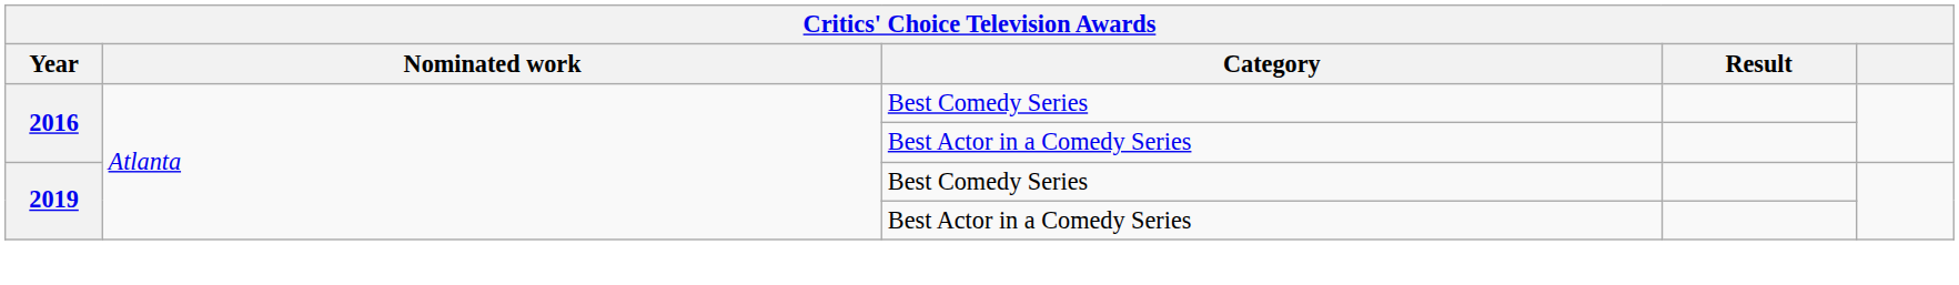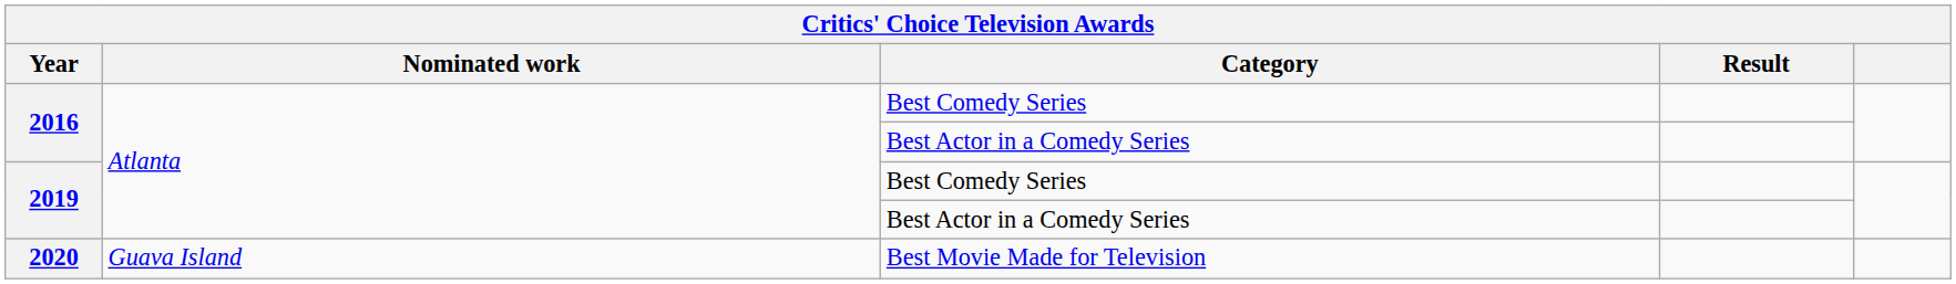+ row: 2020 | Guava Island | Best Movie Made for Television
